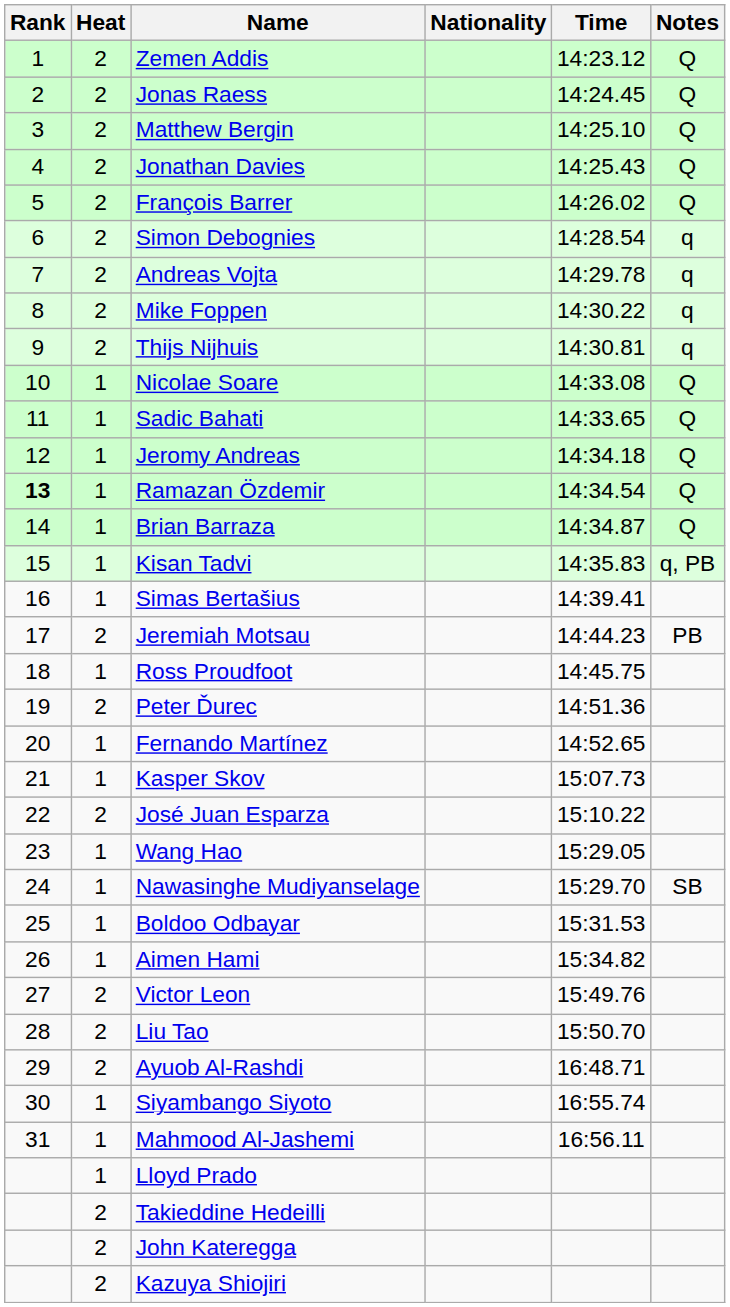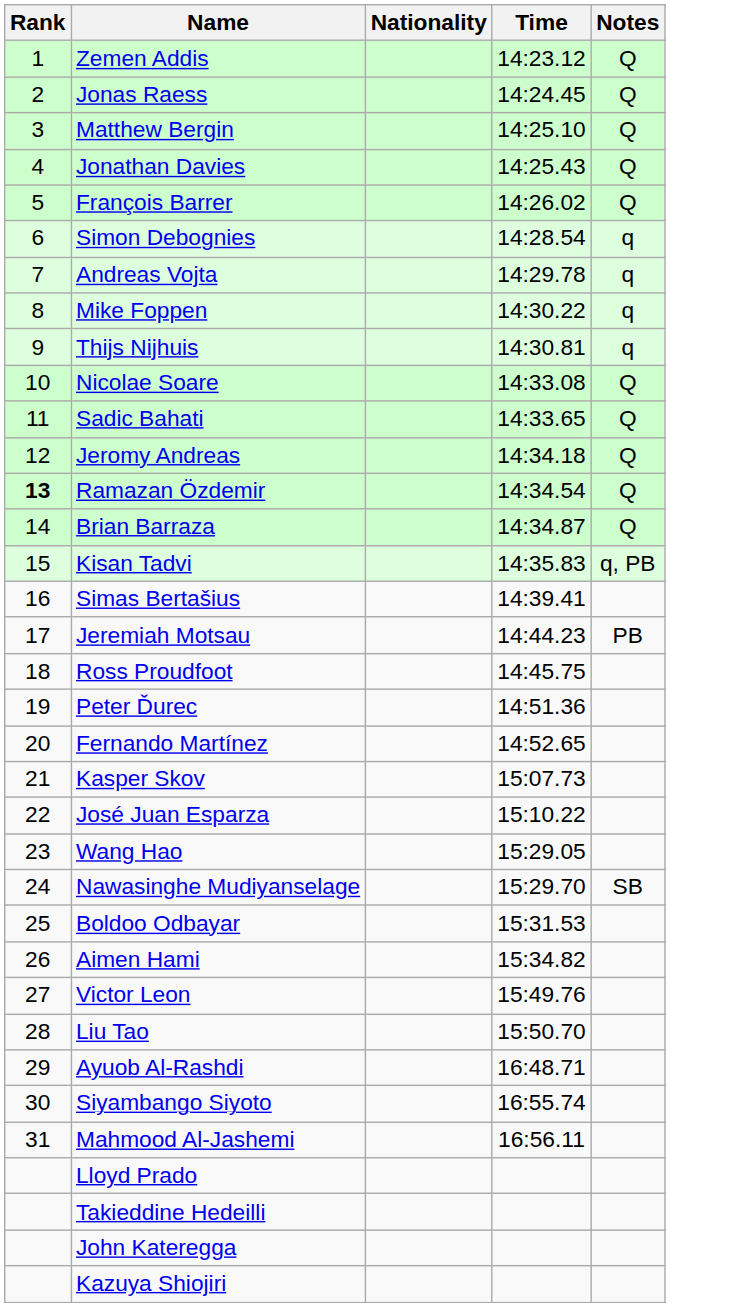- column: Heat | 2 | 2 | 2 | 2 | 2 | 2 | 2 | 2 | 2 | 1 | 1 | 1 | 1 | 1 | 1 | 1 | 2 | 1 | 2 | 1 | 1 | 2 | 1 | 1 | 1 | 1 | 2 | 2 | 2 | 1 | 1 | 1 | 2 | 2 | 2
